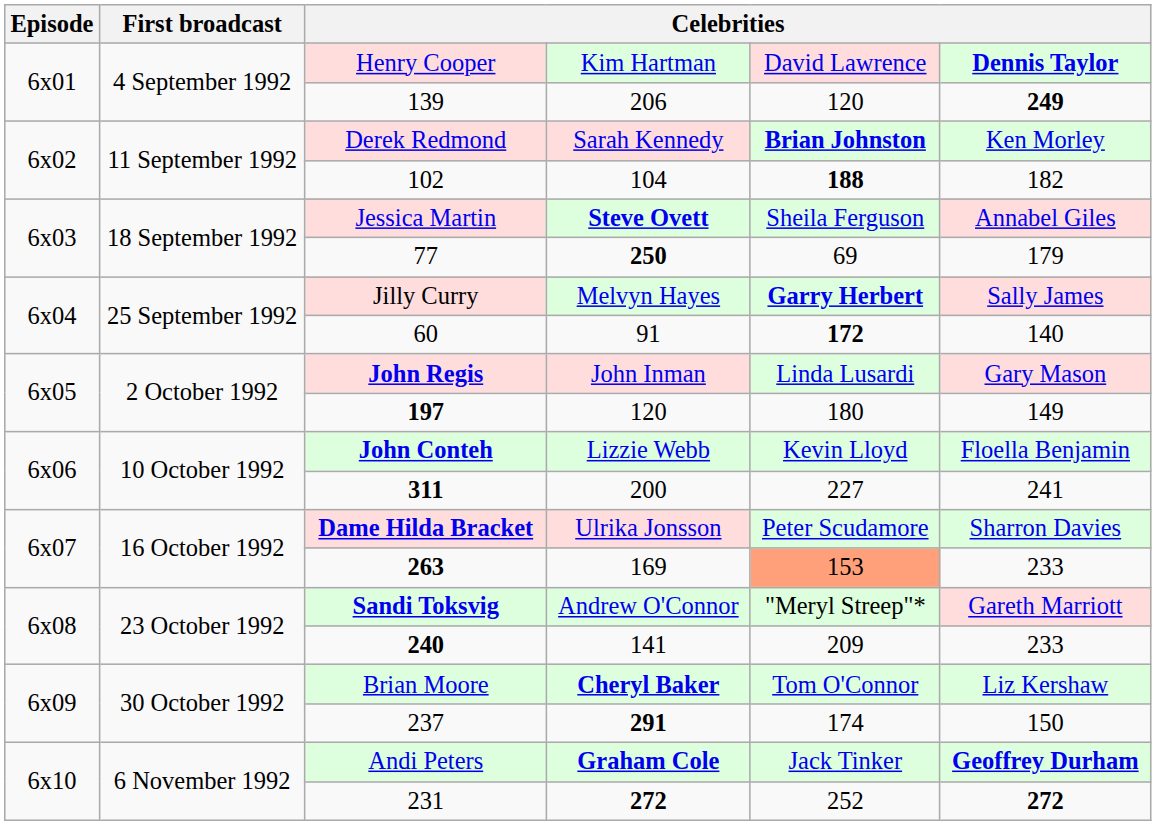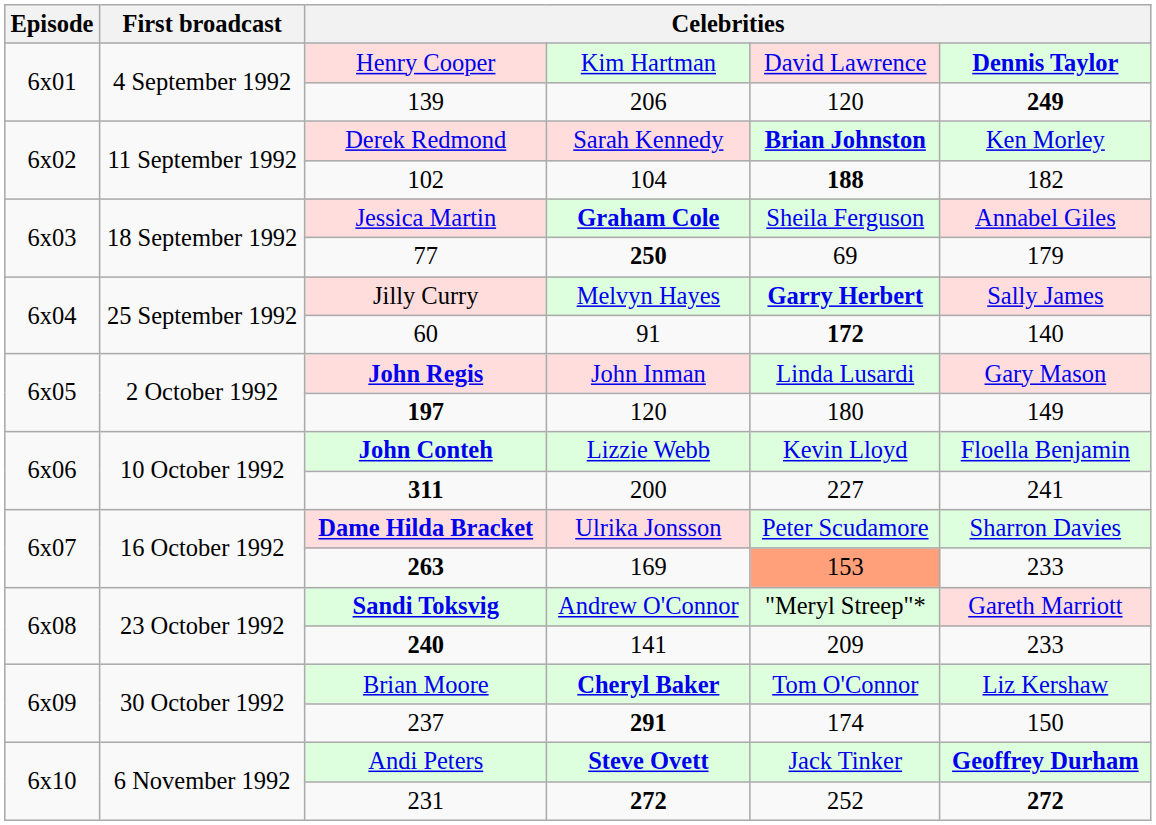Jessica Martin | column 4: Steve Ovett -> Graham Cole
Andi Peters | column 4: Graham Cole -> Steve Ovett
